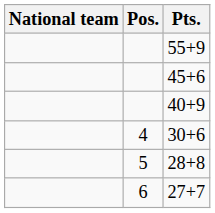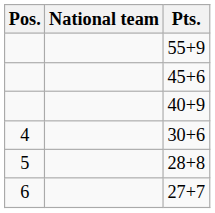columns swapped: Pos. <-> National team
